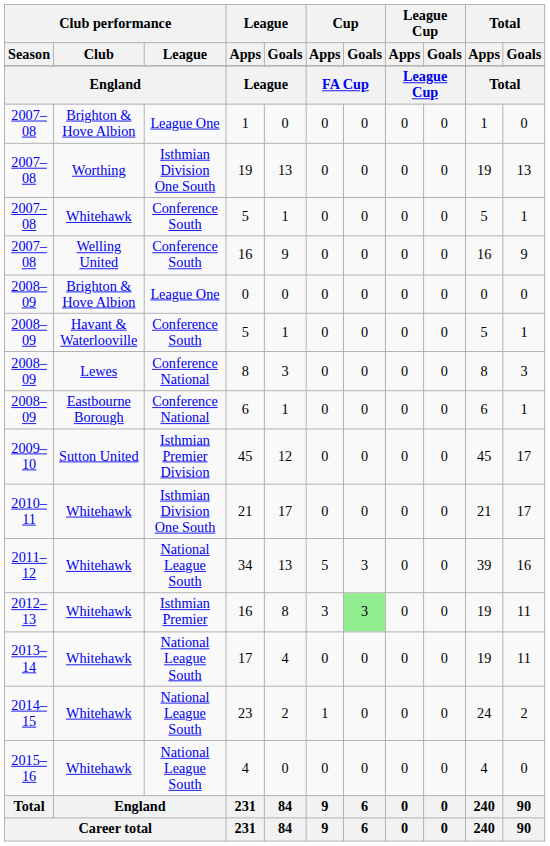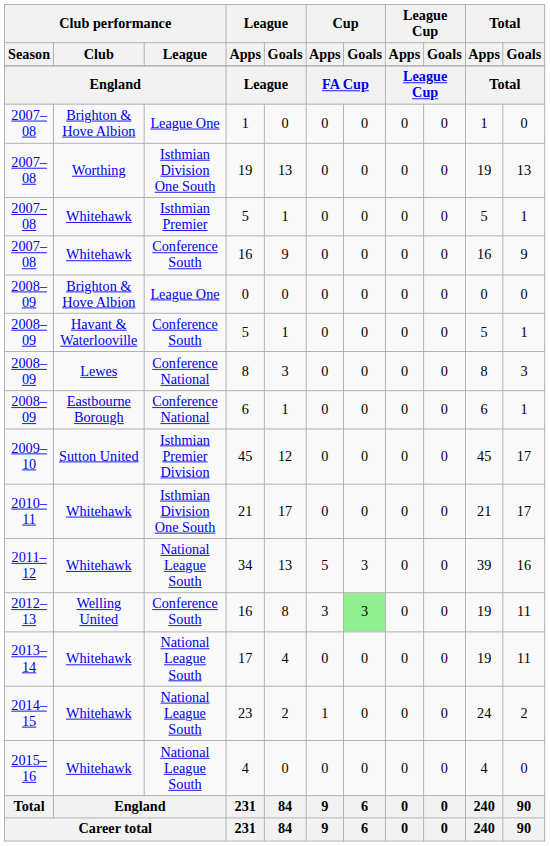2007–08 / 5 | Club performance / League: Conference South -> Isthmian Premier
2007–08 / 16 | Club performance / Club: Welling United -> Whitehawk
2012–13 / 16 | Club performance / Club: Whitehawk -> Welling United
2012–13 / 16 | Club performance / League: Isthmian Premier -> Conference South
